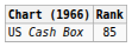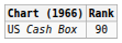US Cash Box | Rank: 85 -> 90
